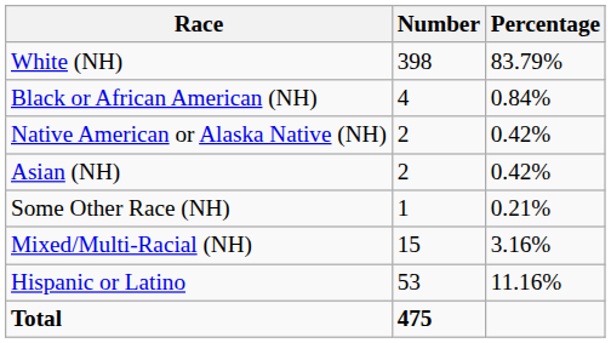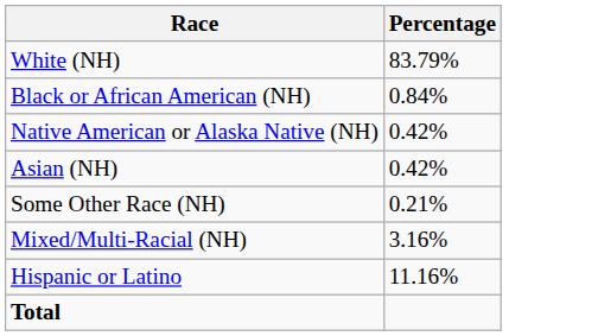- column: Number | 398 | 4 | 2 | 2 | 1 | 15 | 53 | 475
